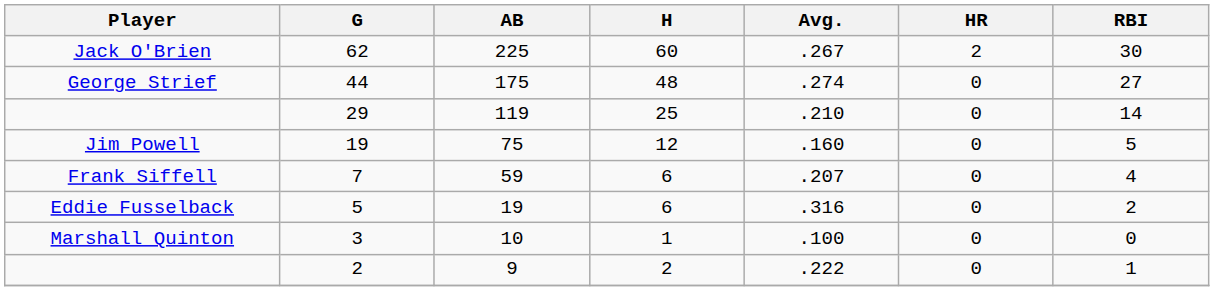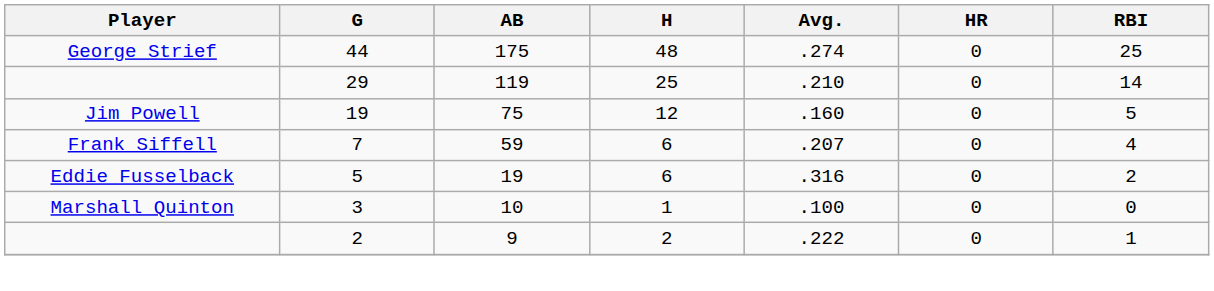- row: Jack O'Brien | 62 | 225 | 60 | .267 | 2 | 30
44 | RBI: 27 -> 25
